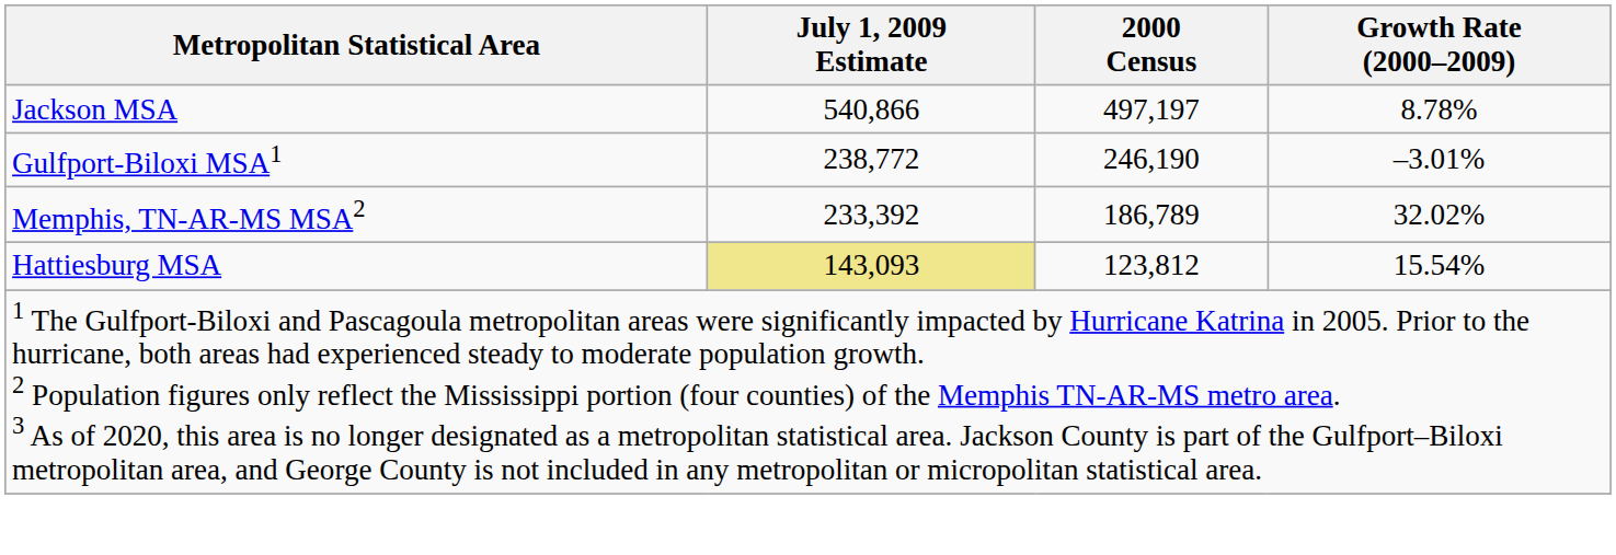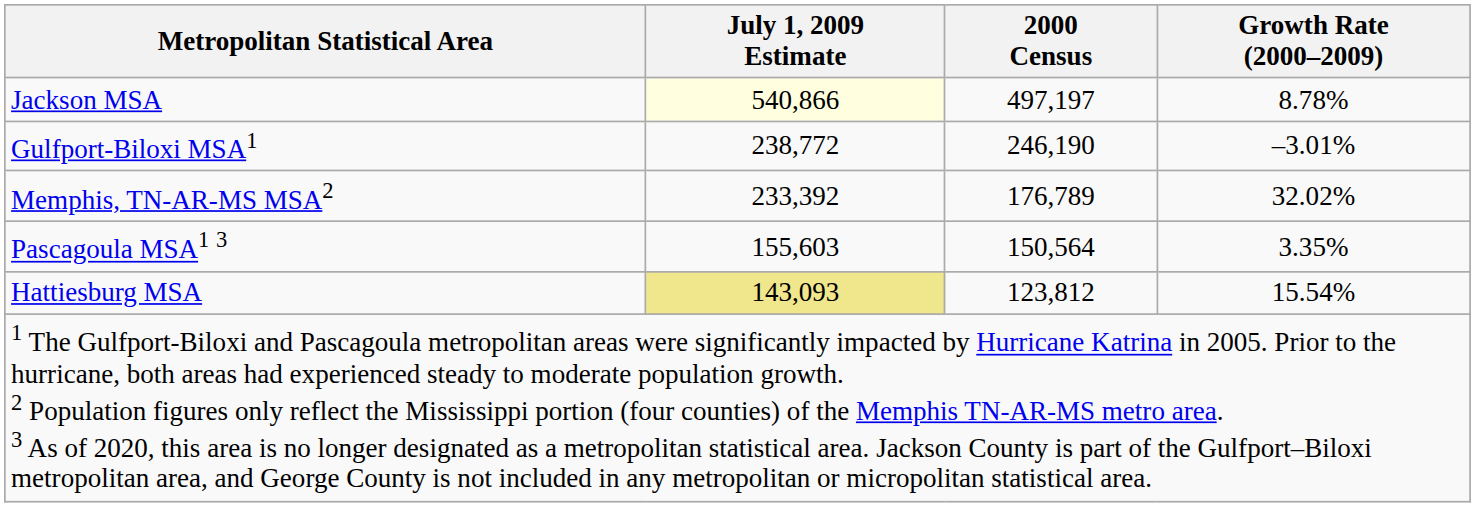Jackson MSA | July 1, 2009 Estimate: no background -> lightyellow background
Memphis, TN-AR-MS MSA2 | 2000 Census: 186,789 -> 176,789
+ row: Pascagoula MSA1 3 | 155,603 | 150,564 | 3.35%
